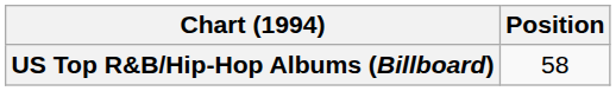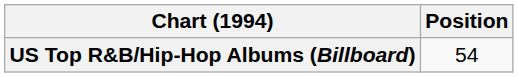US Top R&B/Hip-Hop Albums (Billboard) | Position: 58 -> 54
